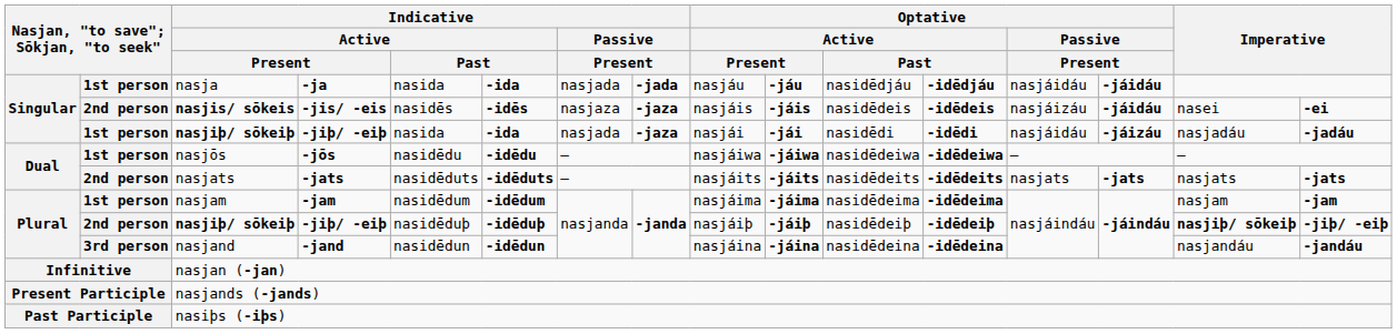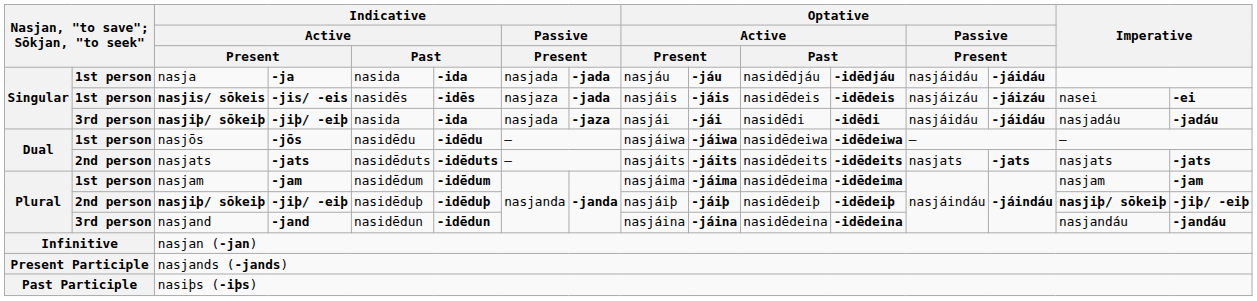nasjis/ sōkeis | column 2: 2nd person -> 1st person
nasjis/ sōkeis | column 8: -jaza -> -jada
nasjis/ sōkeis | column 14: -jáidáu -> -jáizáu
Singular / nasjiþ/ sōkeiþ | column 2: 1st person -> 3rd person
Singular / nasjiþ/ sōkeiþ | column 14: -jáizáu -> -jáidáu
